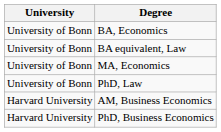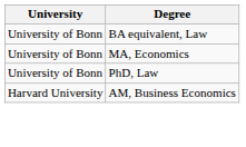- row: University of Bonn | BA, Economics
- row: Harvard University | PhD, Business Economics
